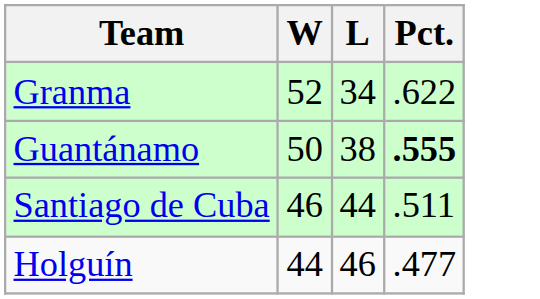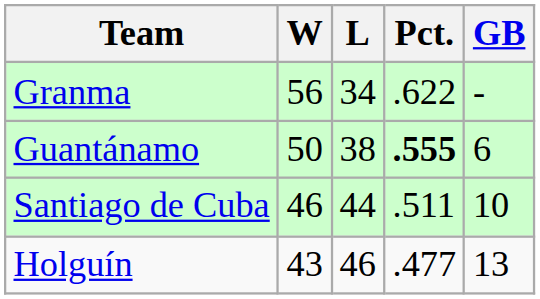+ column: GB | - | 6 | 10 | 13
Granma | W: 52 -> 56
Holguín | W: 44 -> 43
